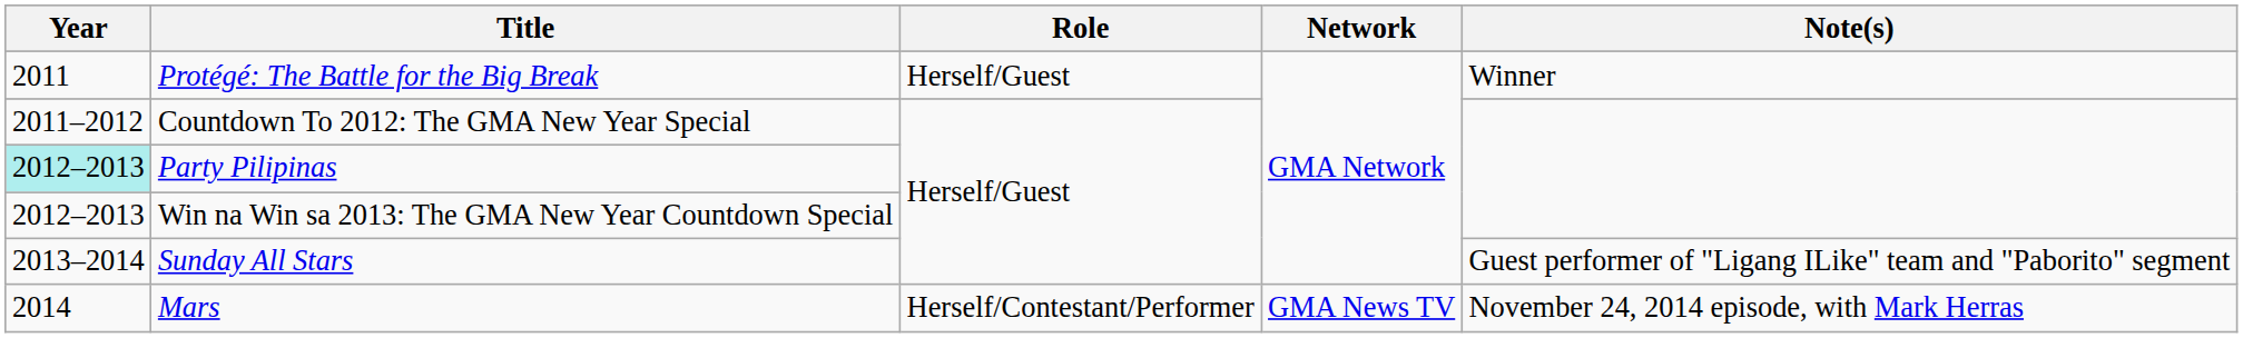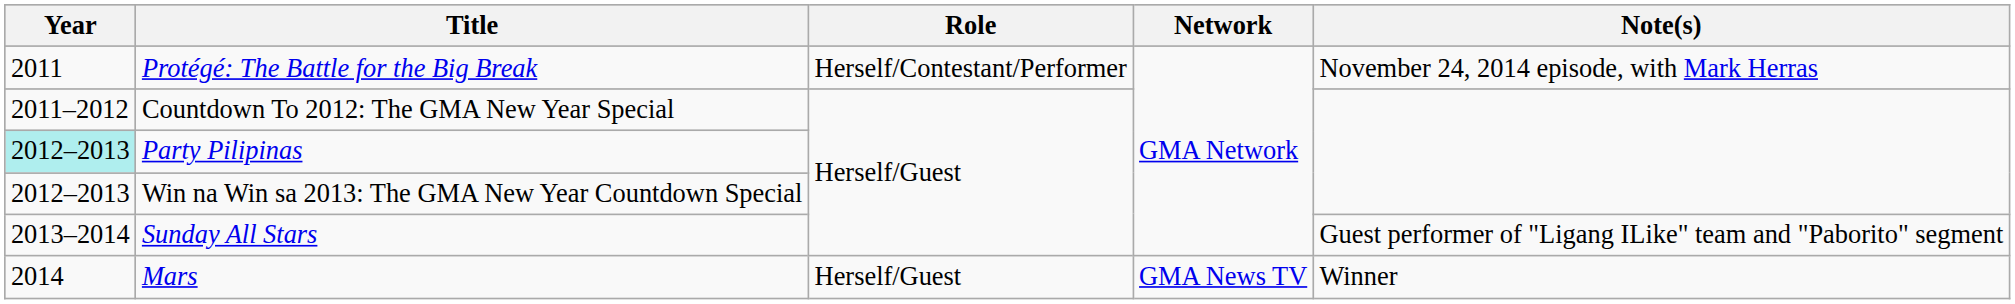Protégé: The Battle for the Big Break | Role: Herself/Guest -> Herself/Contestant/Performer
Protégé: The Battle for the Big Break | Note(s): Winner -> November 24, 2014 episode, with Mark Herras
Mars | Role: Herself/Contestant/Performer -> Herself/Guest
Mars | Note(s): November 24, 2014 episode, with Mark Herras -> Winner
